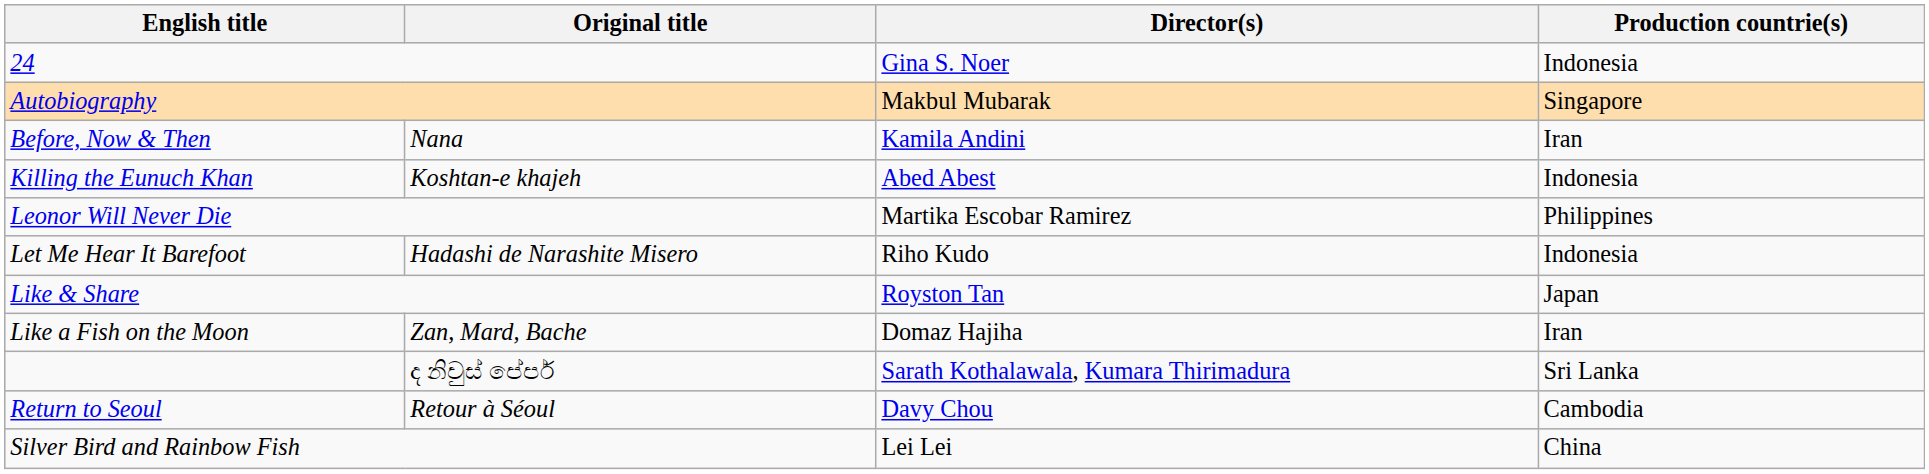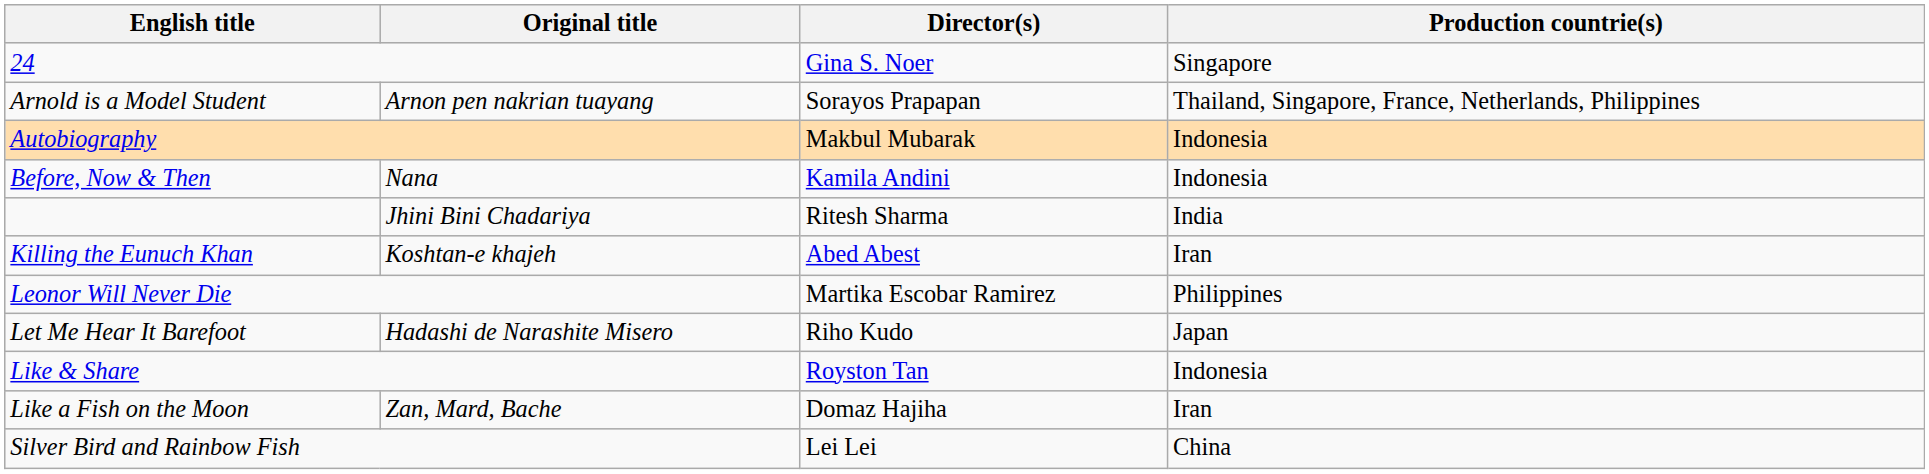24 | Production countrie(s): Indonesia -> Singapore
+ row: Arnold is a Model Student | Arnon pen nakrian tuayang | Sorayos Prapapan | Thailand, Singapore, France, Netherlands, Philippines
Autobiography | Production countrie(s): Singapore -> Indonesia
Nana | Production countrie(s): Iran -> Indonesia
+ row: Jhini Bini Chadariya | Ritesh Sharma | India
Koshtan-e khajeh | Production countrie(s): Indonesia -> Iran
Hadashi de Narashite Misero | Production countrie(s): Indonesia -> Japan
Like & Share | Production countrie(s): Japan -> Indonesia
- row: ද නිවුස් පේපර් | Sarath Kothalawala, Kumara Thirimadura | Sri Lanka
- row: Return to Seoul | Retour à Séoul | Davy Chou | Cambodia
